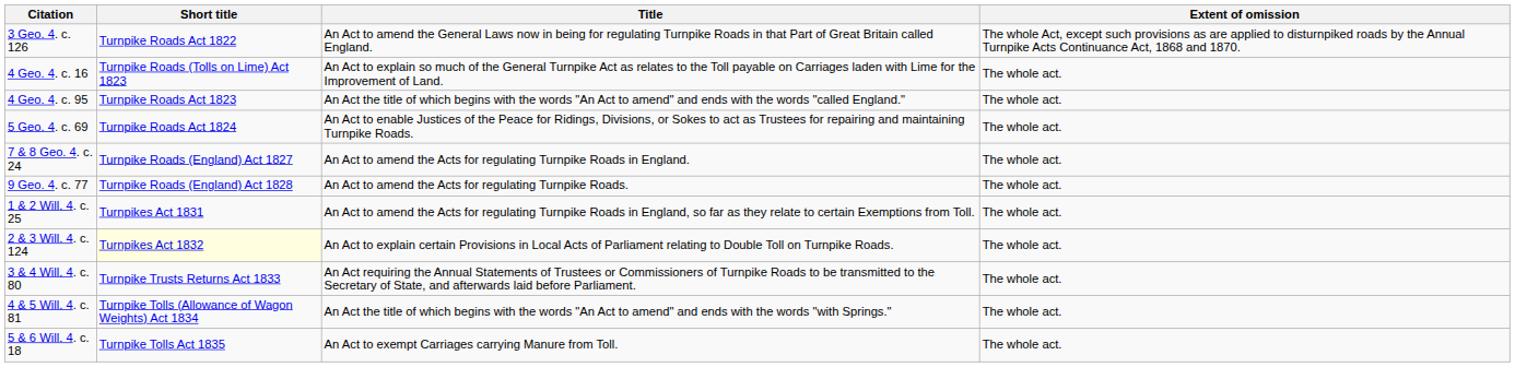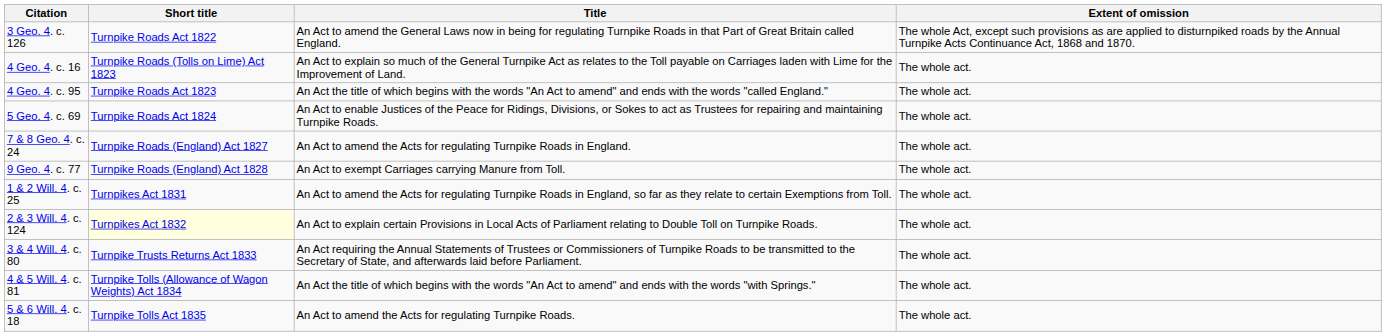9 Geo. 4. c. 77 | Title: An Act to amend the Acts for regulating Turnpike Roads. -> An Act to exempt Carriages carrying Manure from Toll.
5 & 6 Will. 4. c. 18 | Title: An Act to exempt Carriages carrying Manure from Toll. -> An Act to amend the Acts for regulating Turnpike Roads.
